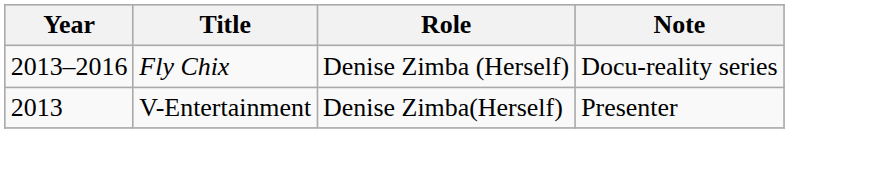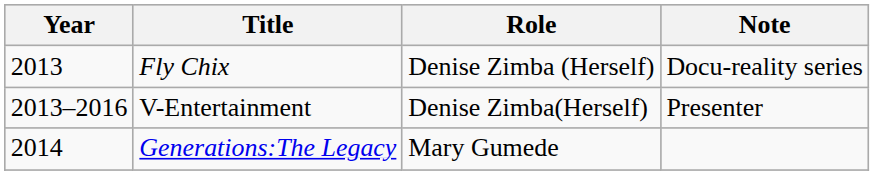Fly Chix | Year: 2013–2016 -> 2013
V-Entertainment | Year: 2013 -> 2013–2016
+ row: 2014 | Generations:The Legacy | Mary Gumede
